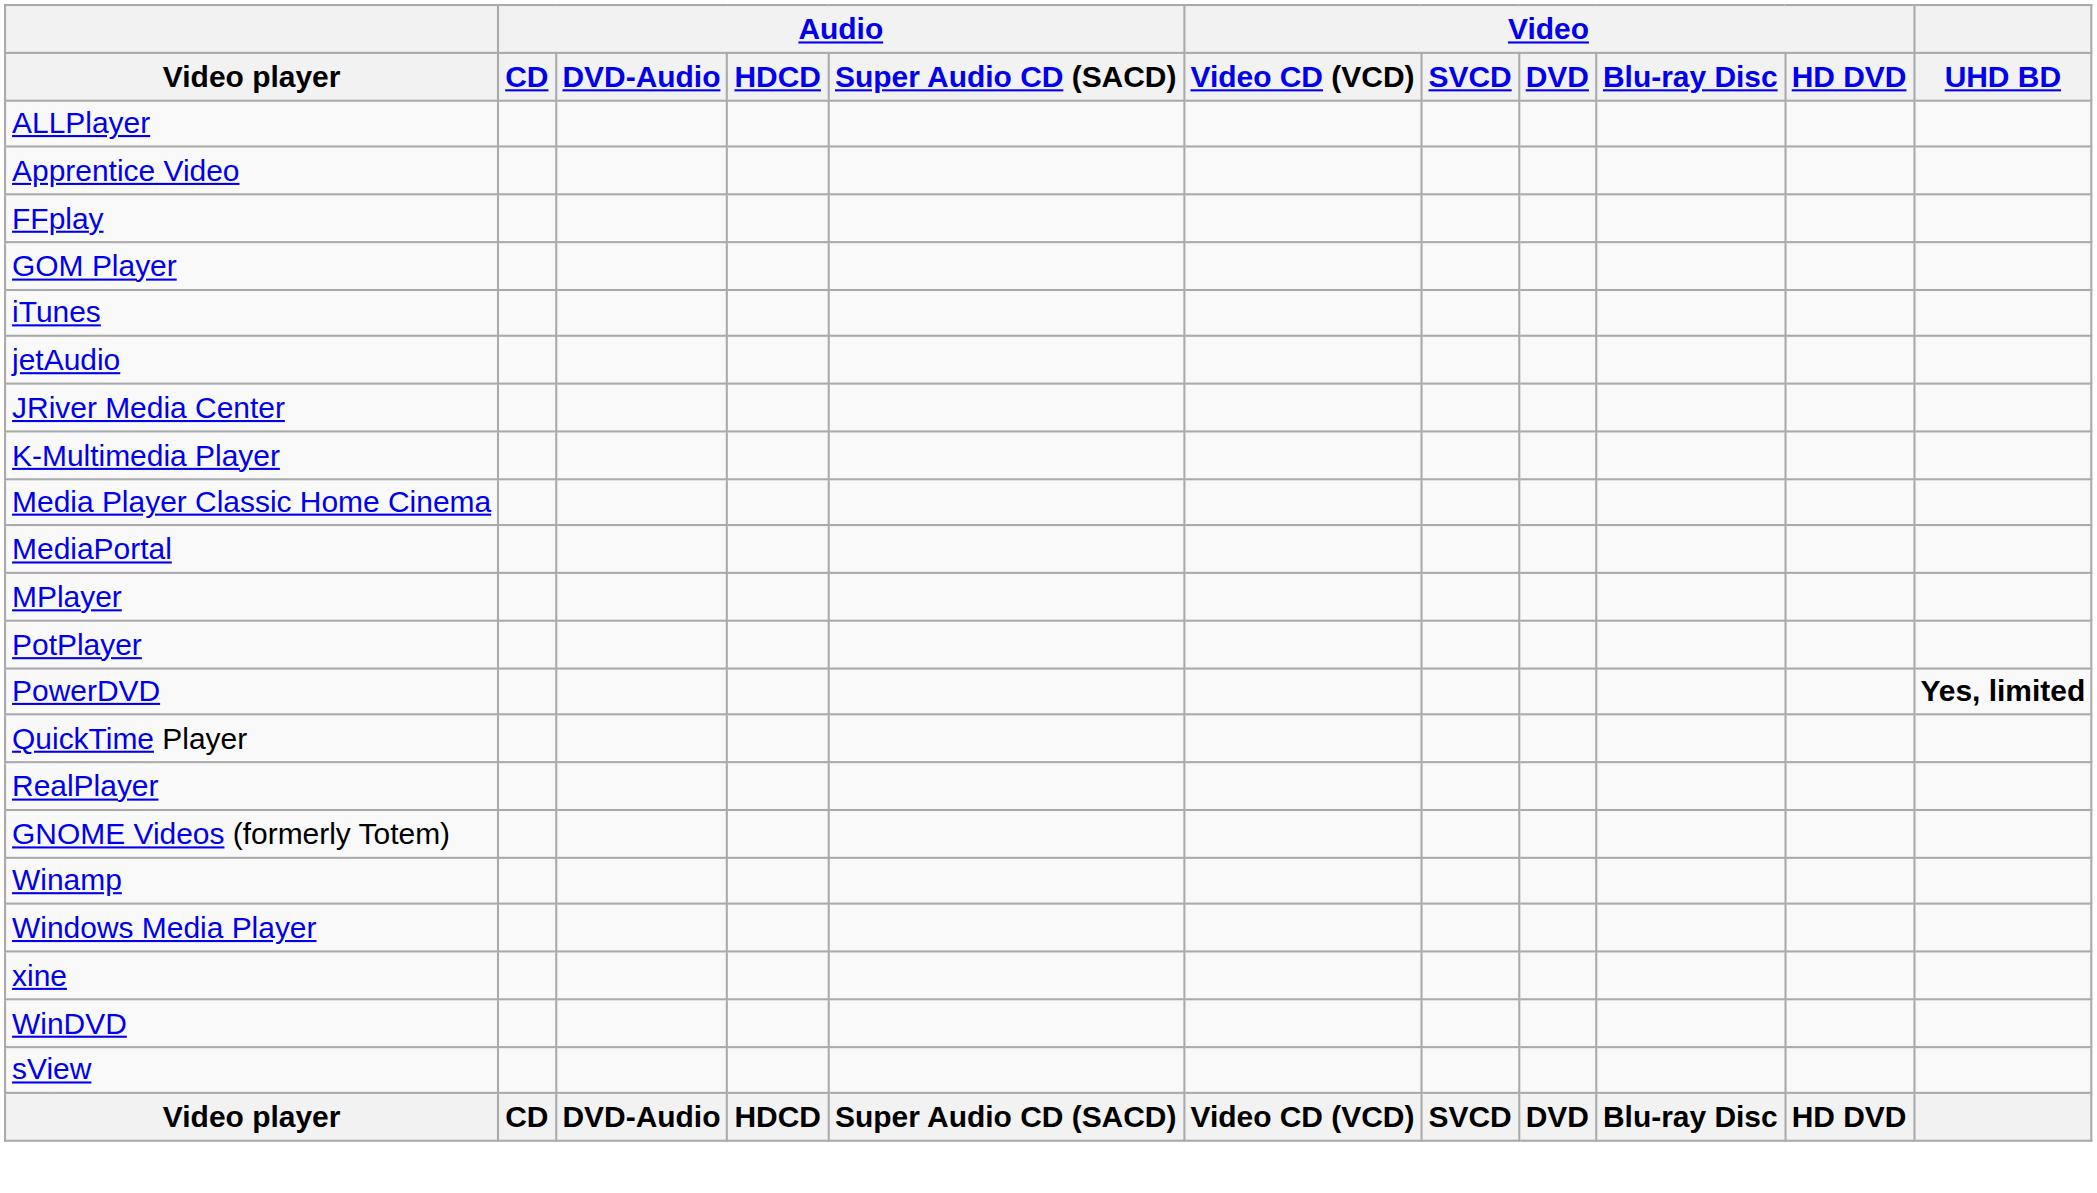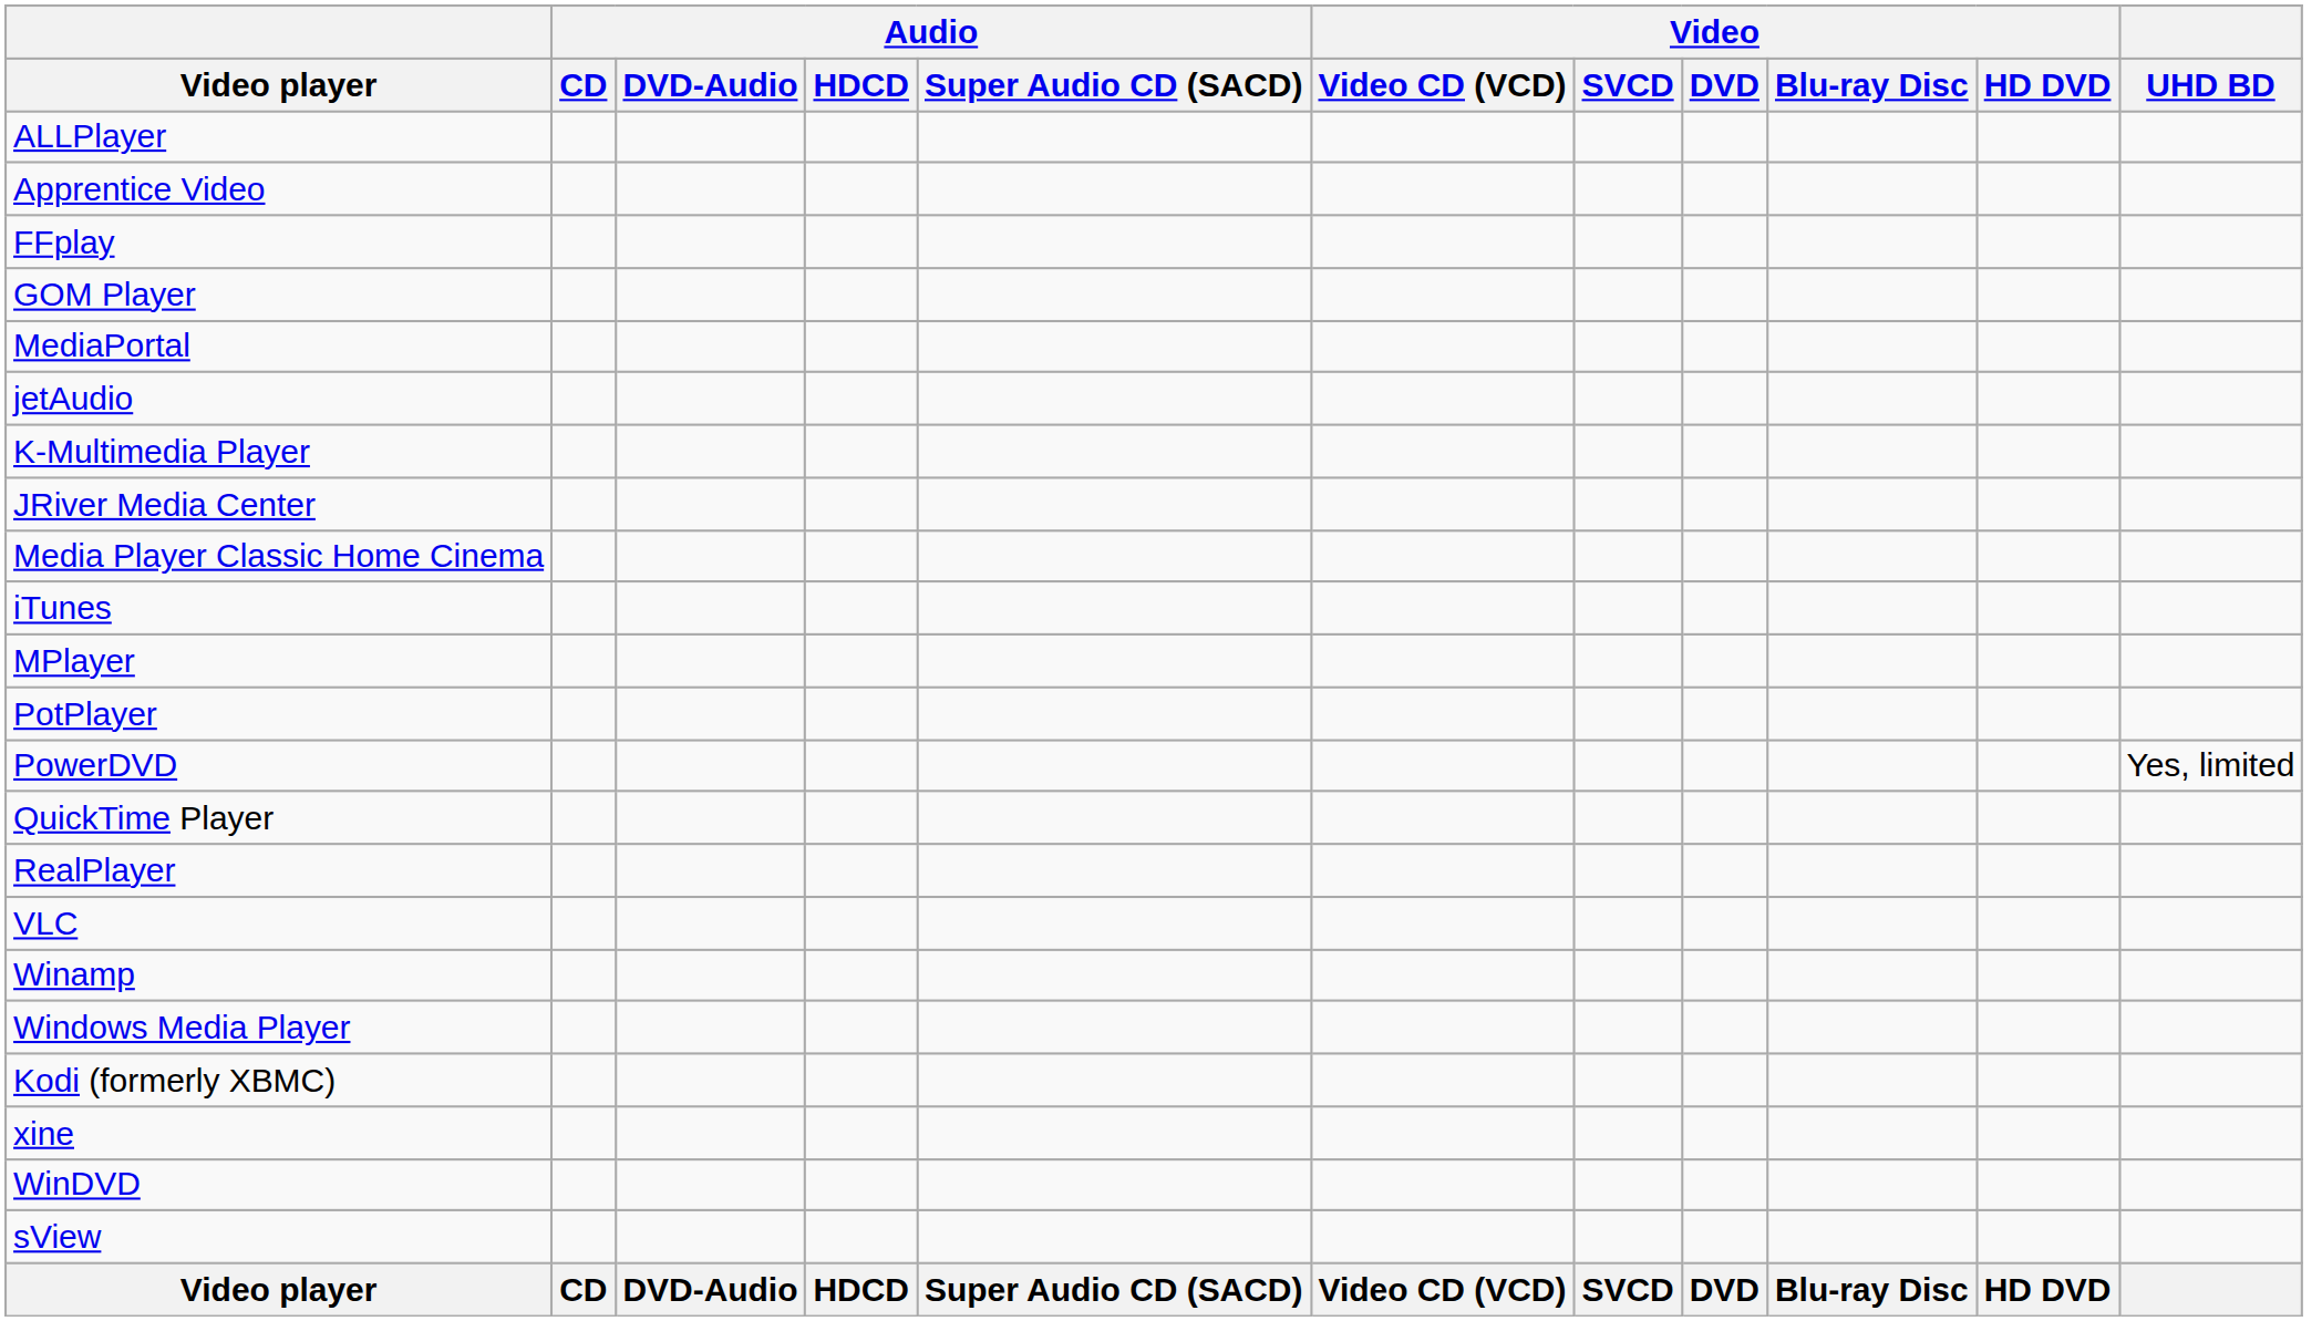rows swapped: iTunes <-> MediaPortal
rows swapped: JRiver Media Center <-> K-Multimedia Player
PowerDVD | UHD BD: bold -> normal
- row: GNOME Videos (formerly Totem)
+ row: VLC
+ row: Kodi (formerly XBMC)
